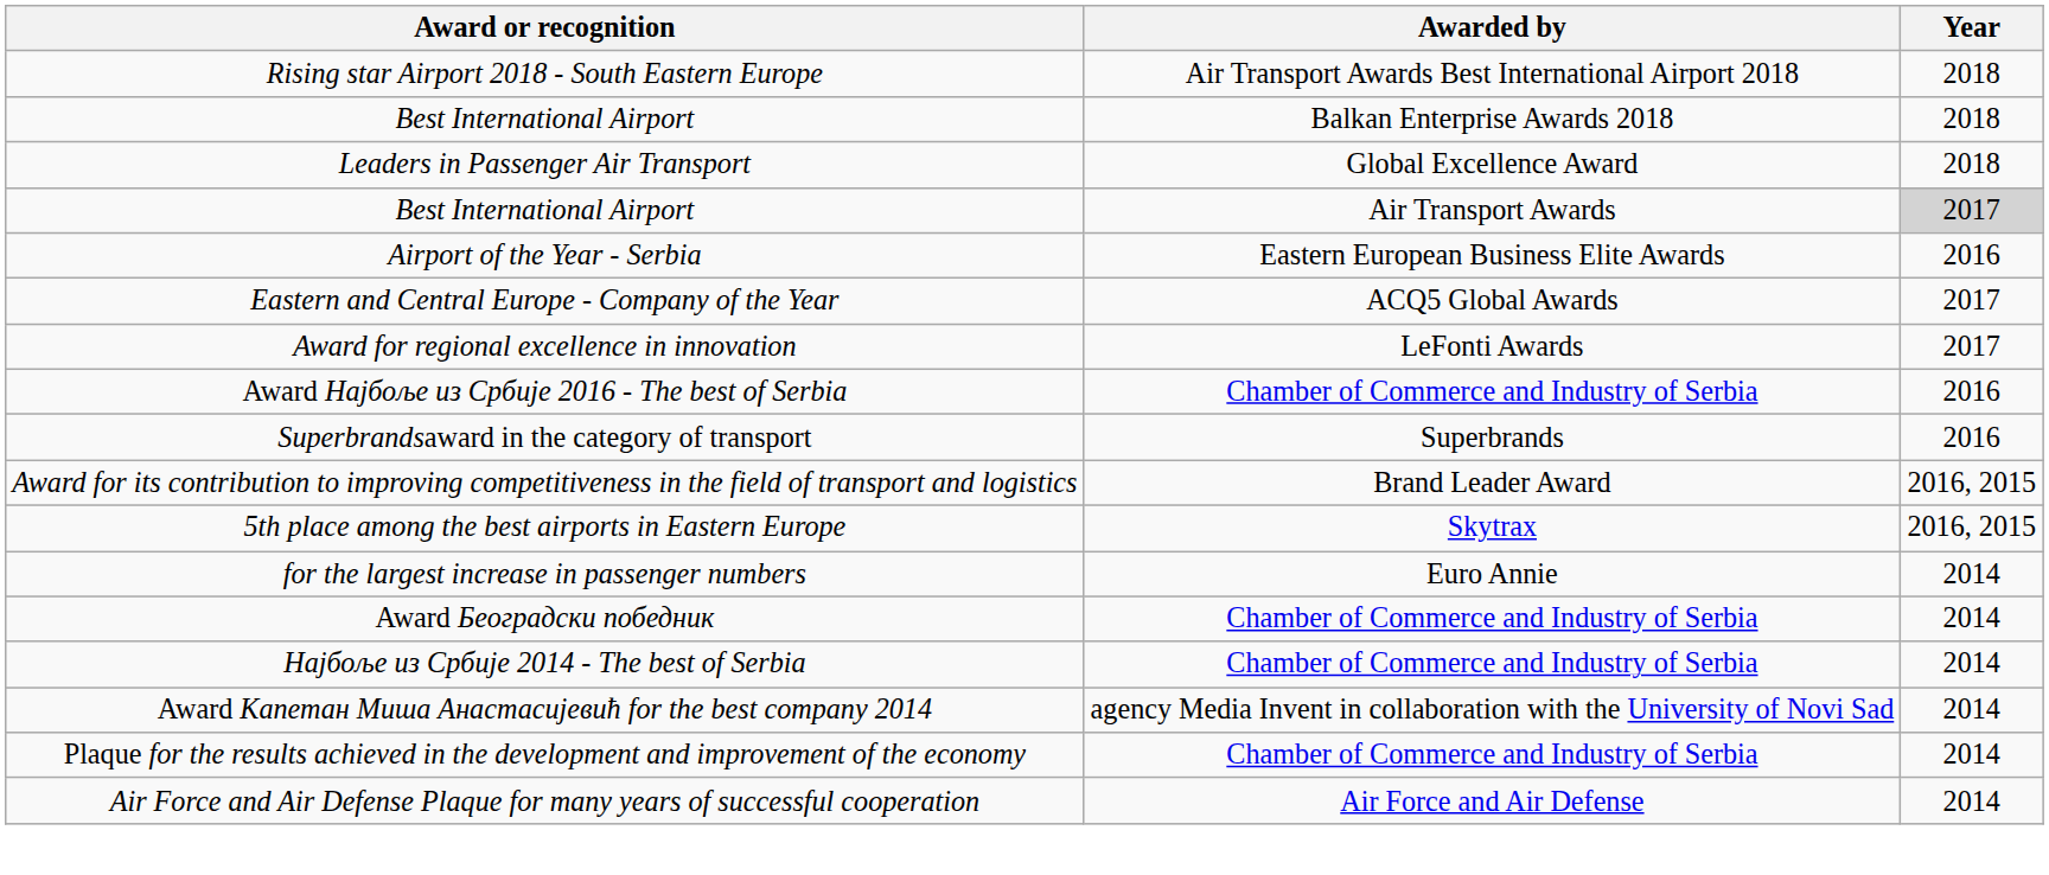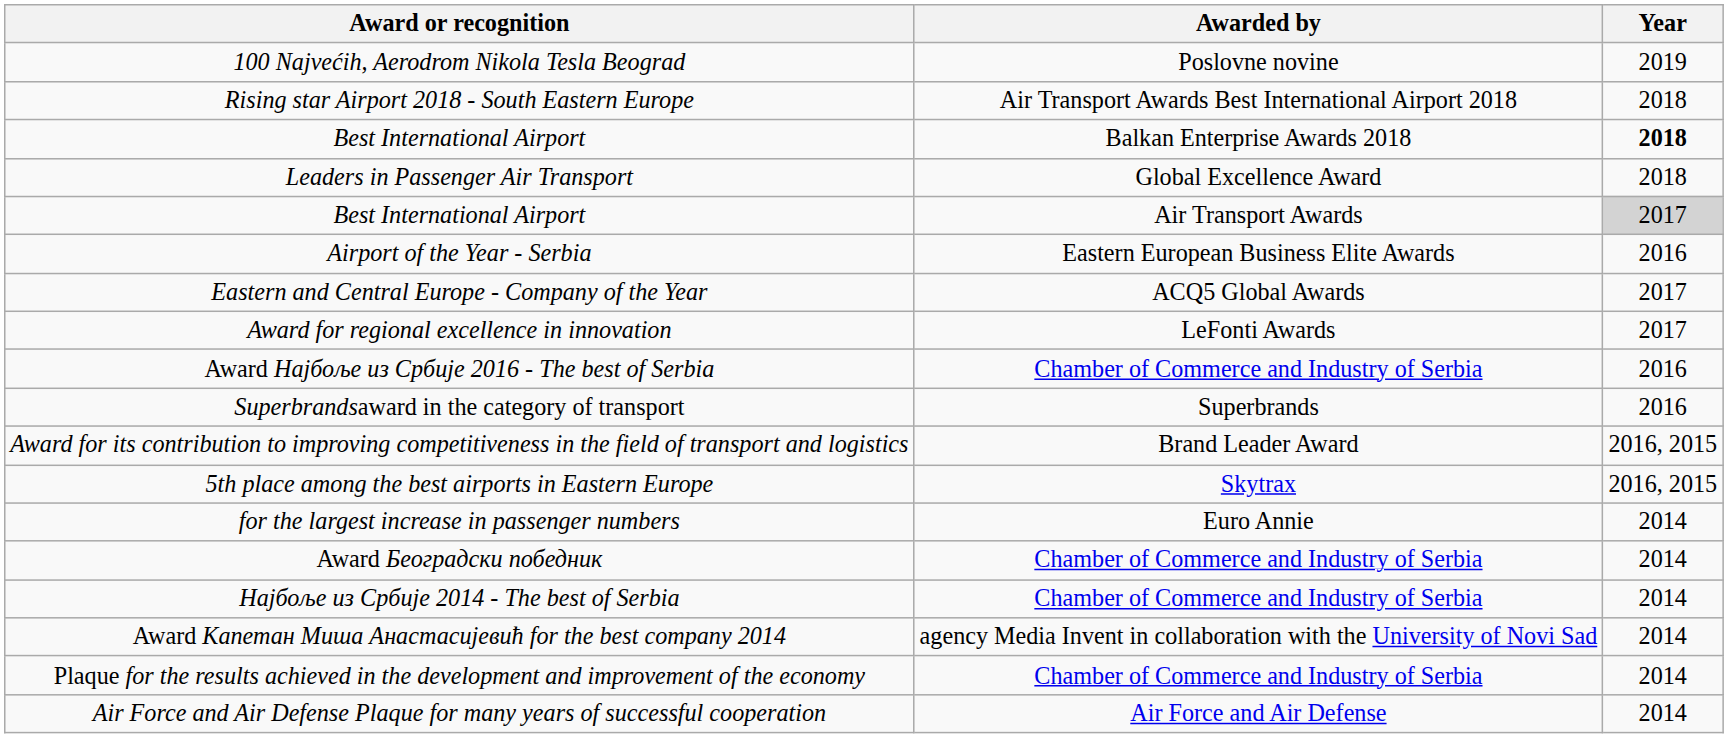+ row: 100 Najvećih, Aerodrom Nikola Tesla Beograd | Poslovne novine | 2019
Best International Airport / Balkan Enterprise Awards 2018 | Year: normal -> bold
